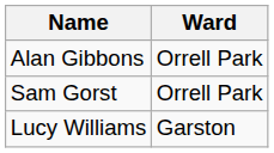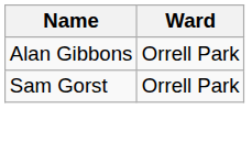- row: Lucy Williams | Garston
